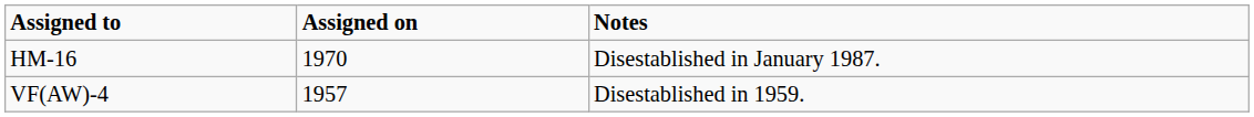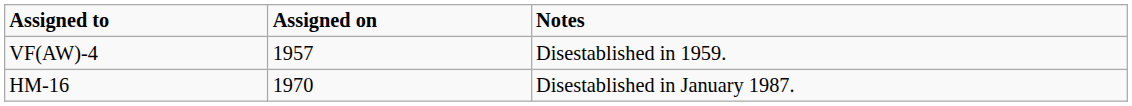rows swapped: VF(AW)-4 <-> HM-16
